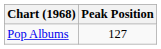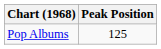Pop Albums | Peak Position: 127 -> 125
